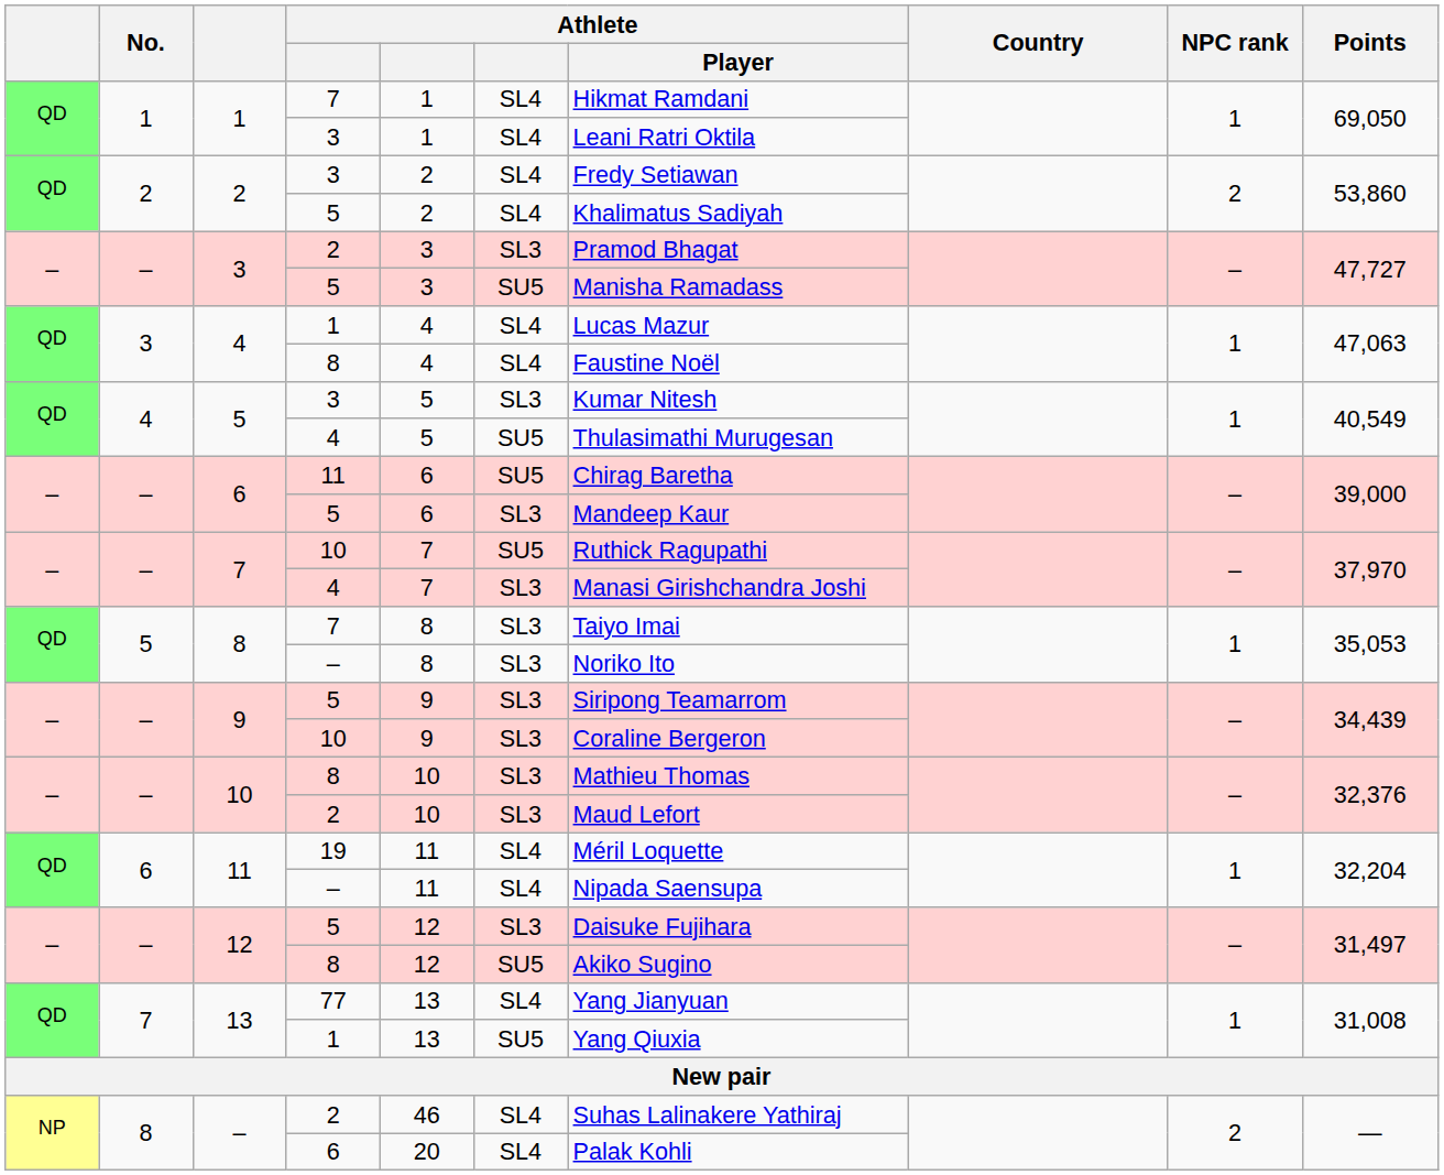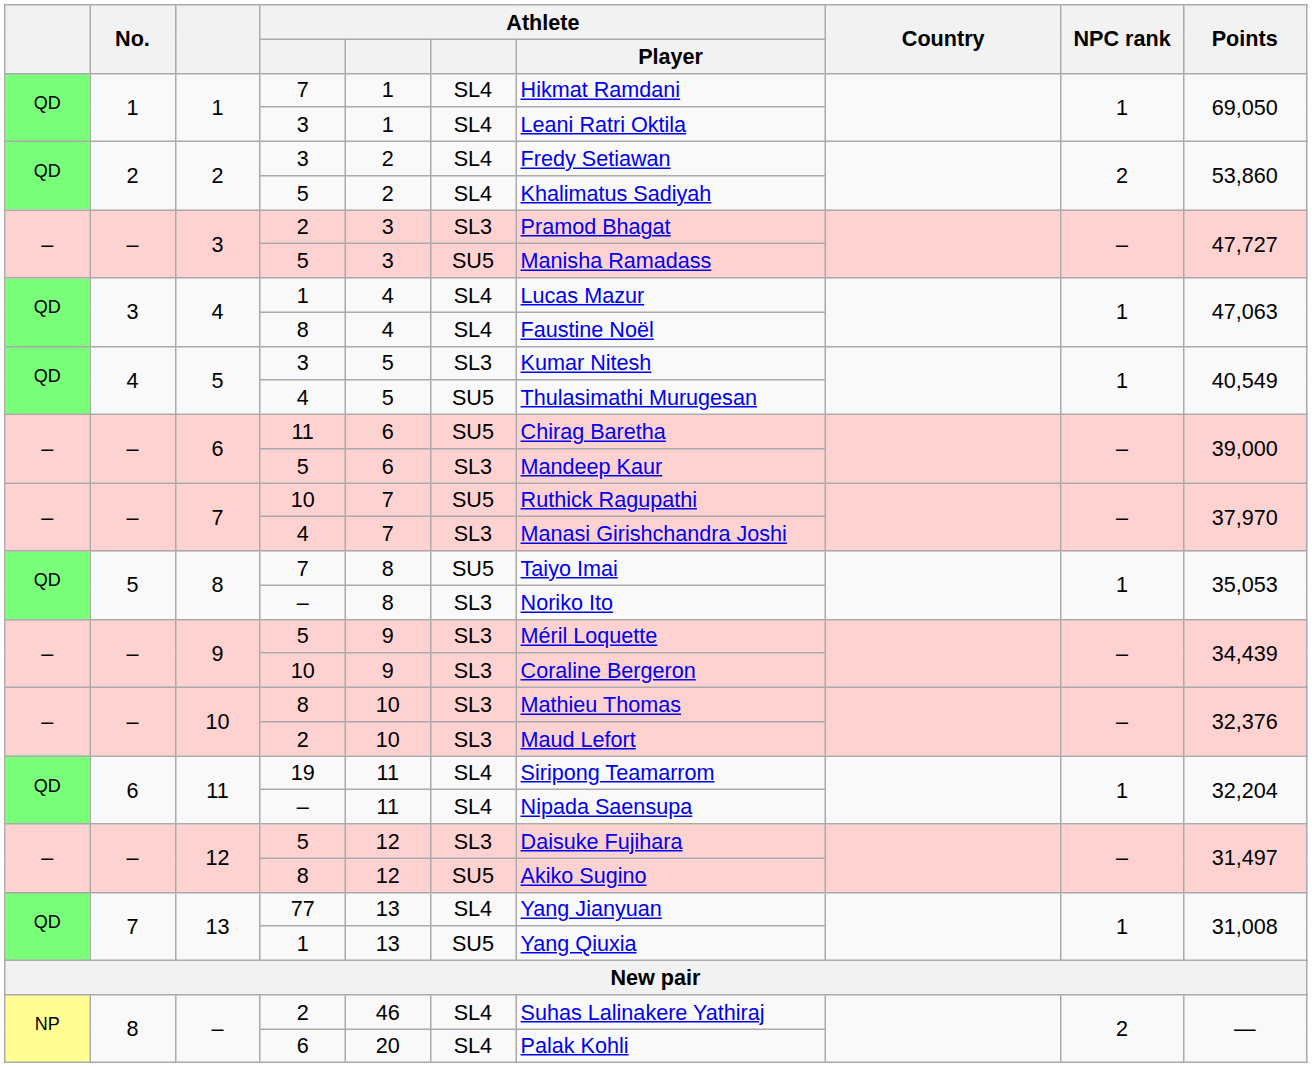8 / 7 | column 6: SL3 -> SU5
9 / 5 | Athlete / Player: Siripong Teamarrom -> Méril Loquette
11 / 19 | Athlete / Player: Méril Loquette -> Siripong Teamarrom
